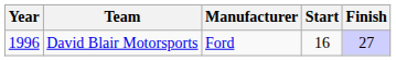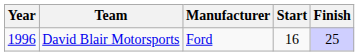David Blair Motorsports | Finish: 27 -> 25
